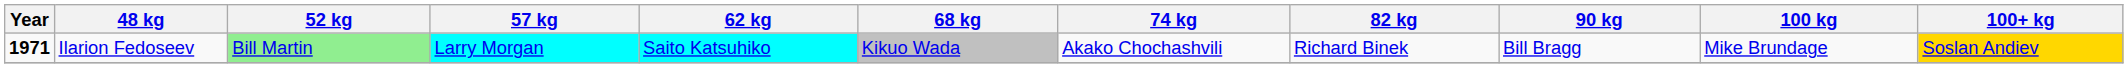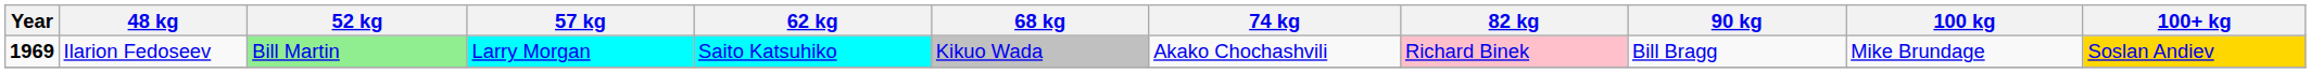Ilarion Fedoseev | Year: 1971 -> 1969
Ilarion Fedoseev | 82 kg: no background -> pink background
